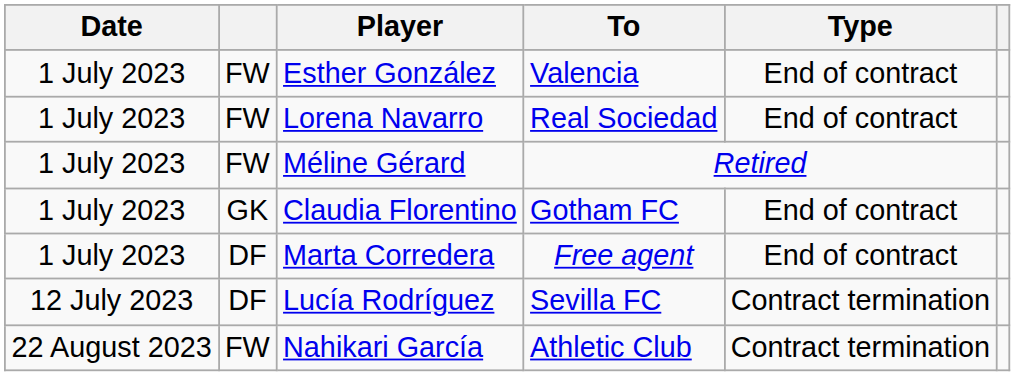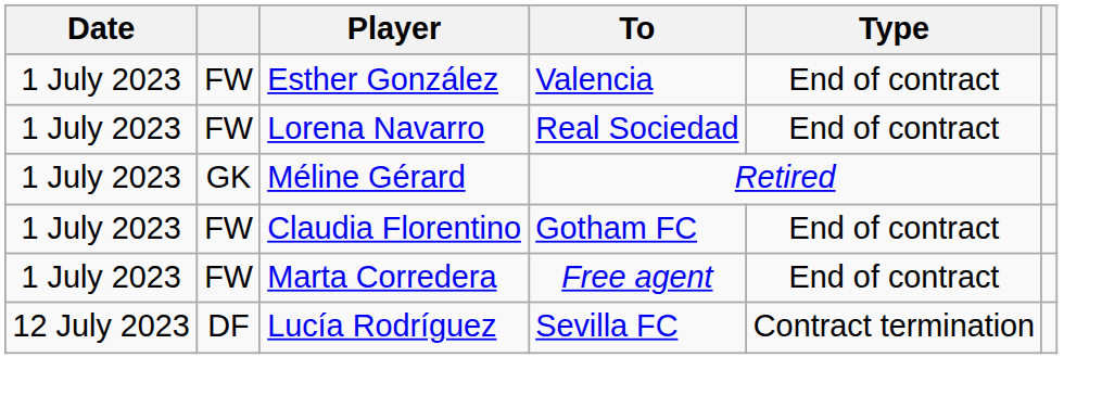Méline Gérard | column 2: FW -> GK
Claudia Florentino | column 2: GK -> FW
Marta Corredera | column 2: DF -> FW
- row: 22 August 2023 | FW | Nahikari García | Athletic Club | Contract termination
